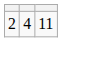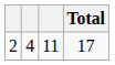+ column: Total | 17
